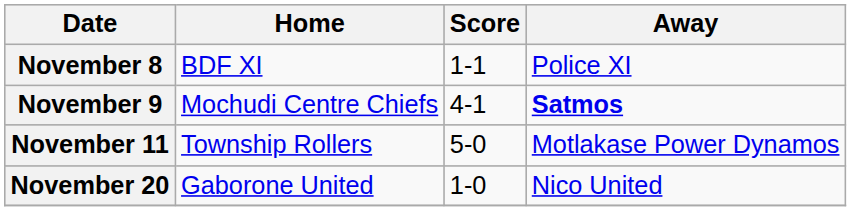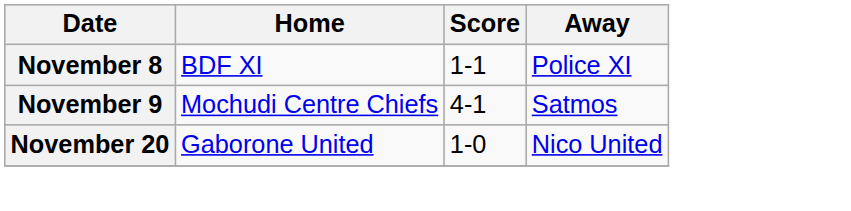November 9 | Away: bold -> normal
- row: November 11 | Township Rollers | 5-0 | Motlakase Power Dynamos
